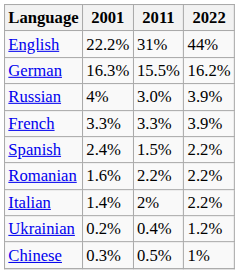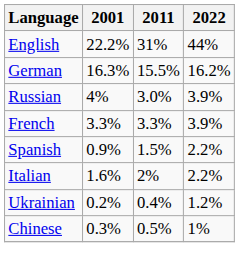Spanish | 2001: 2.4% -> 0.9%
- row: Romanian | 1.6% | 2.2% | 2.2%
Italian | 2001: 1.4% -> 1.6%
